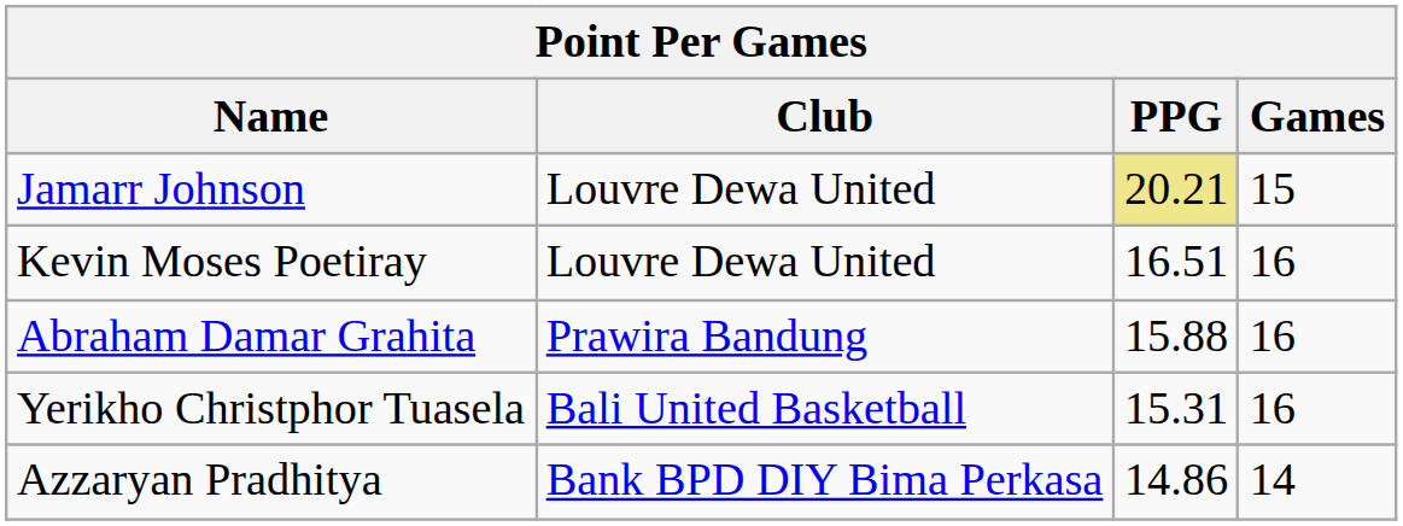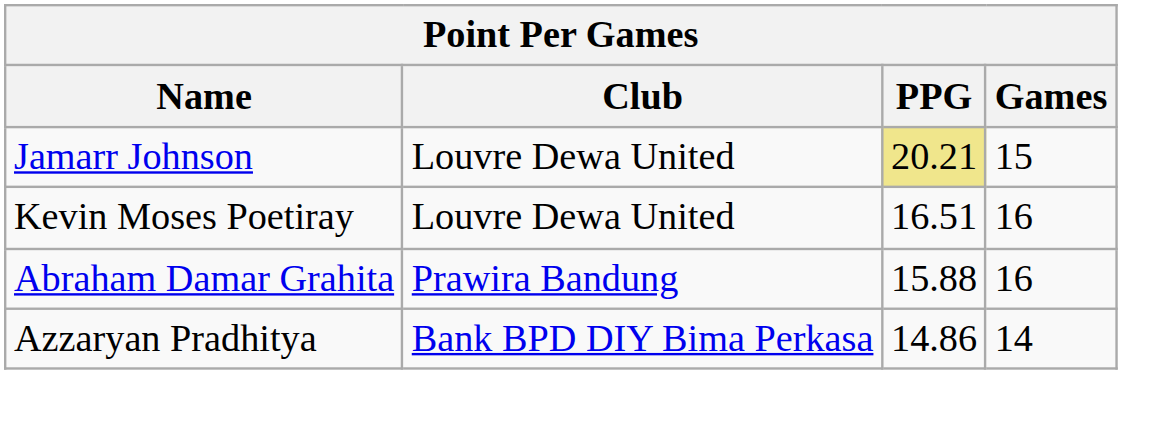- row: Yerikho Christphor Tuasela | Bali United Basketball | 15.31 | 16
